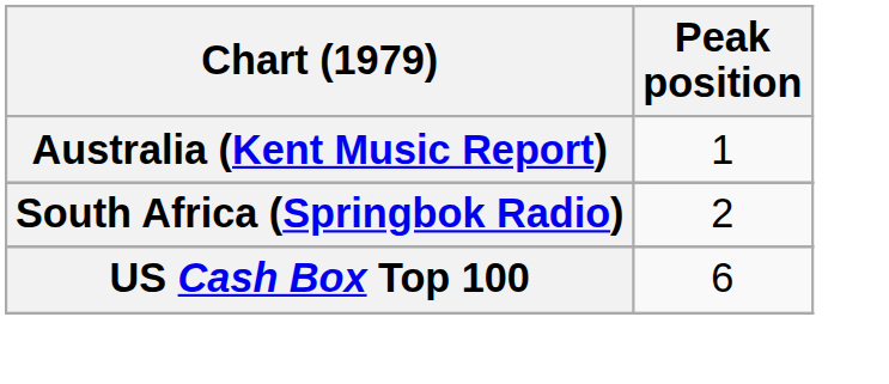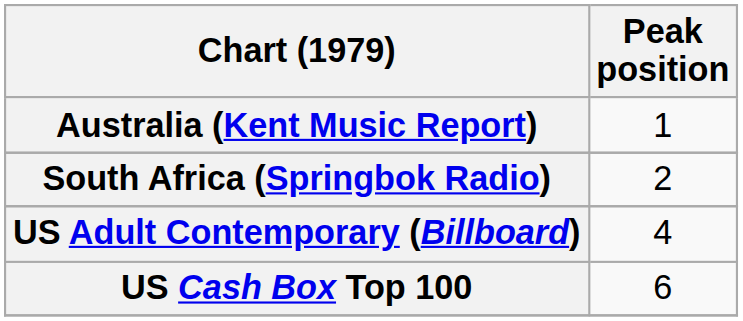+ row: US Adult Contemporary (Billboard) | 4
